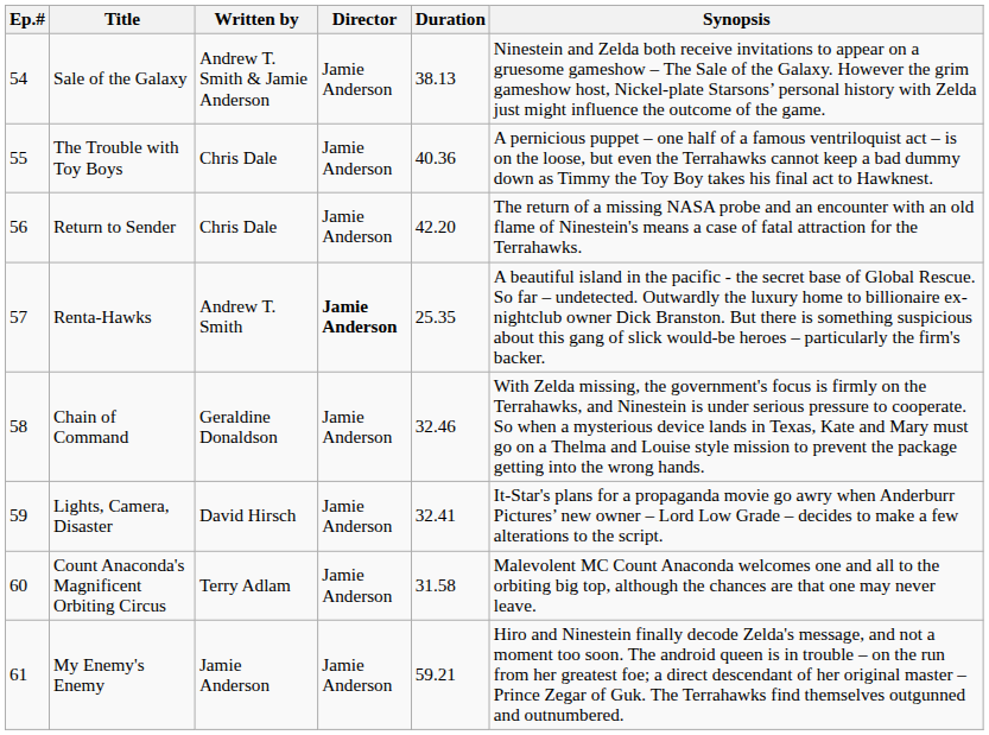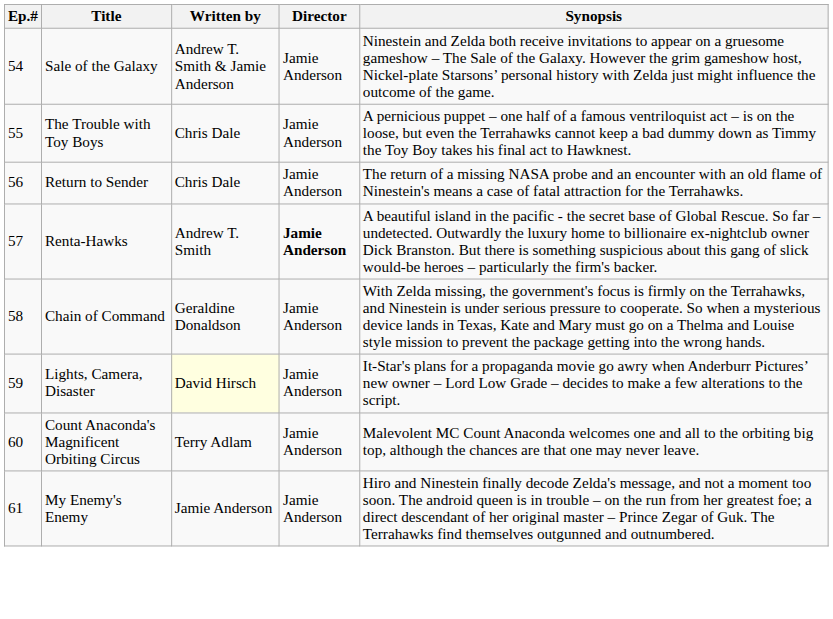- column: Duration | 38.13 | 40.36 | 42.20 | 25.35 | 32.46 | 32.41 | 31.58 | 59.21
Lights, Camera, Disaster | Written by: no background -> lightyellow background
